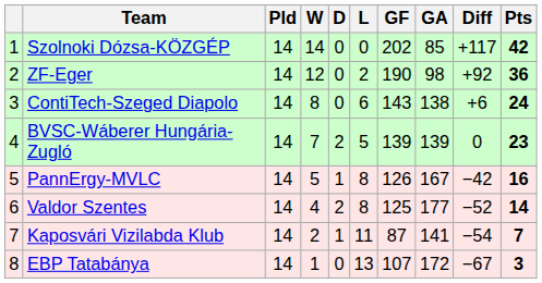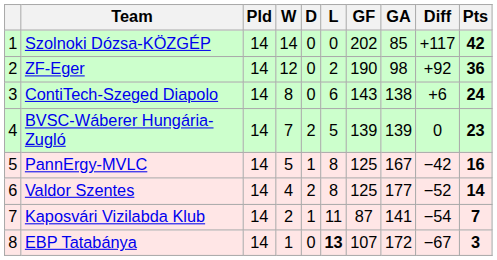PannErgy-MVLC | GF: 126 -> 125
EBP Tatabánya | L: normal -> bold
